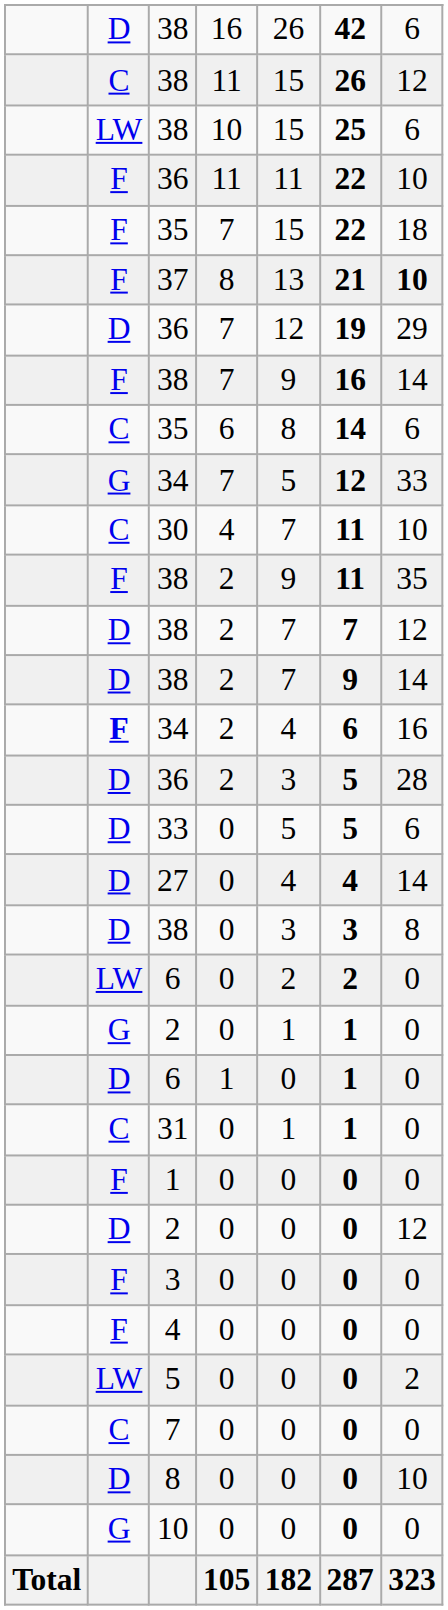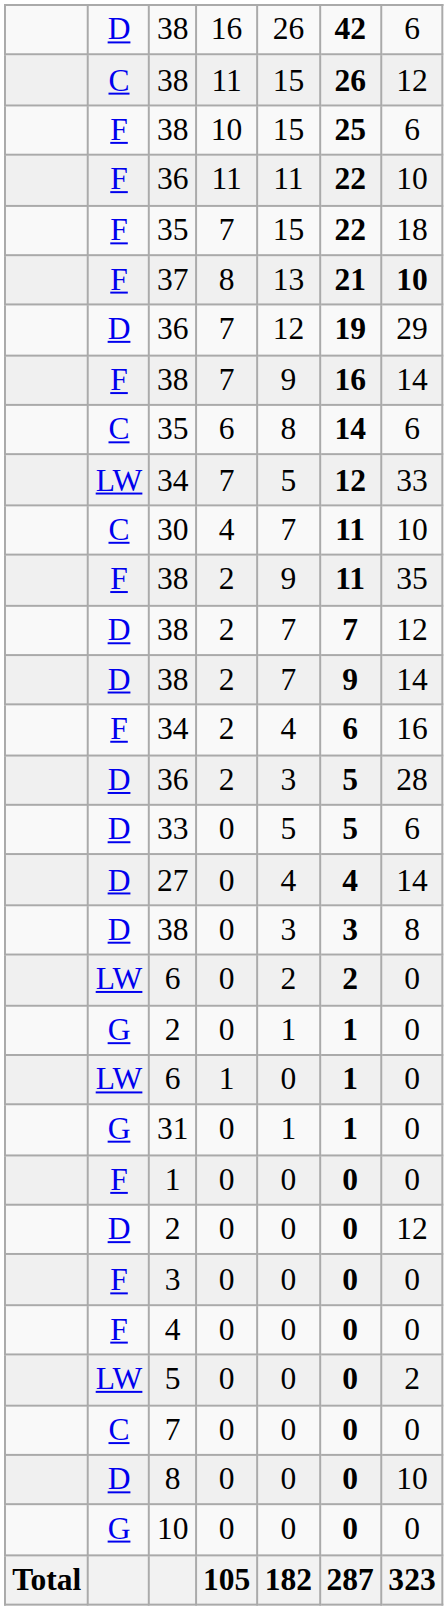38 / 10 | column 2: LW -> F
34 / 7 | column 2: G -> LW
34 / 2 | column 2: bold -> normal
6 / 1 | column 2: D -> LW
31 | column 2: C -> G
